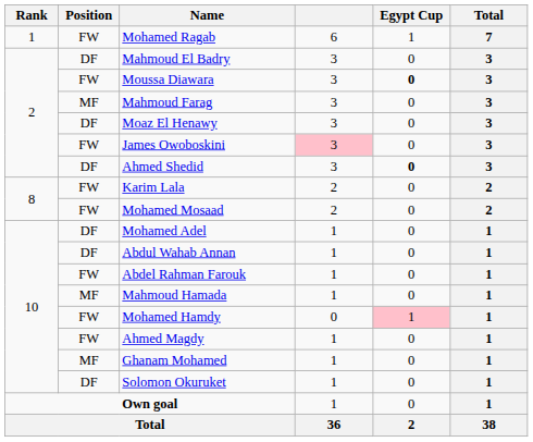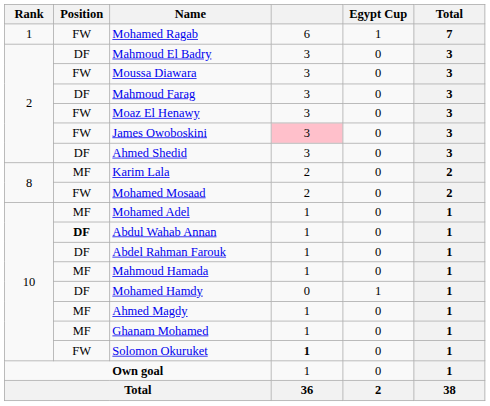Moussa Diawara | Egypt Cup: bold -> normal
Mahmoud Farag | Position: MF -> DF
Moaz El Henawy | Position: DF -> FW
Ahmed Shedid | Egypt Cup: bold -> normal
Karim Lala | Position: FW -> MF
Mohamed Adel | Position: DF -> MF
Abdul Wahab Annan | Position: normal -> bold
Abdel Rahman Farouk | Position: FW -> DF
Mohamed Hamdy | Position: FW -> DF
Mohamed Hamdy | Egypt Cup: pink background -> no background
Ahmed Magdy | Position: FW -> MF
Solomon Okuruket | Position: DF -> FW
Solomon Okuruket | column 4: normal -> bold
